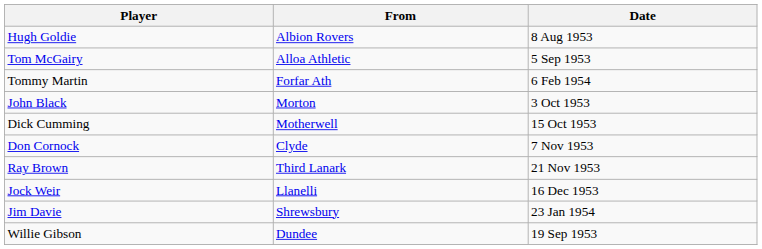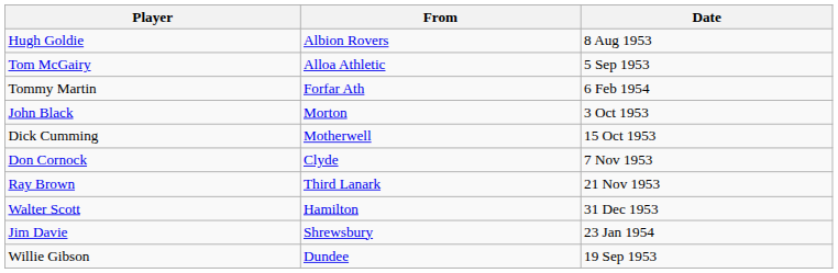- row: Jock Weir | Llanelli | 16 Dec 1953
+ row: Walter Scott | Hamilton | 31 Dec 1953
